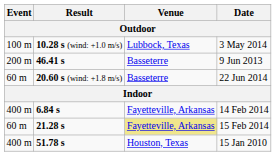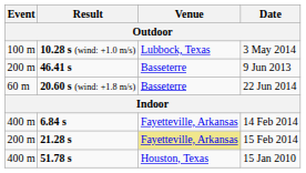15 Feb 2014 | Event: 60 m -> 200 m
